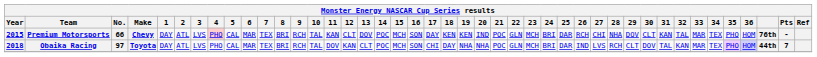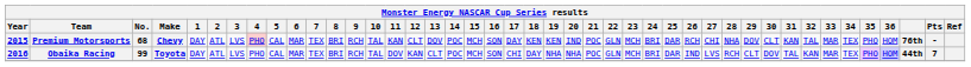Premium Motorsports | No.: 66 -> 68
Obaika Racing | Year: 2018 -> 2016
Obaika Racing | No.: 97 -> 99
